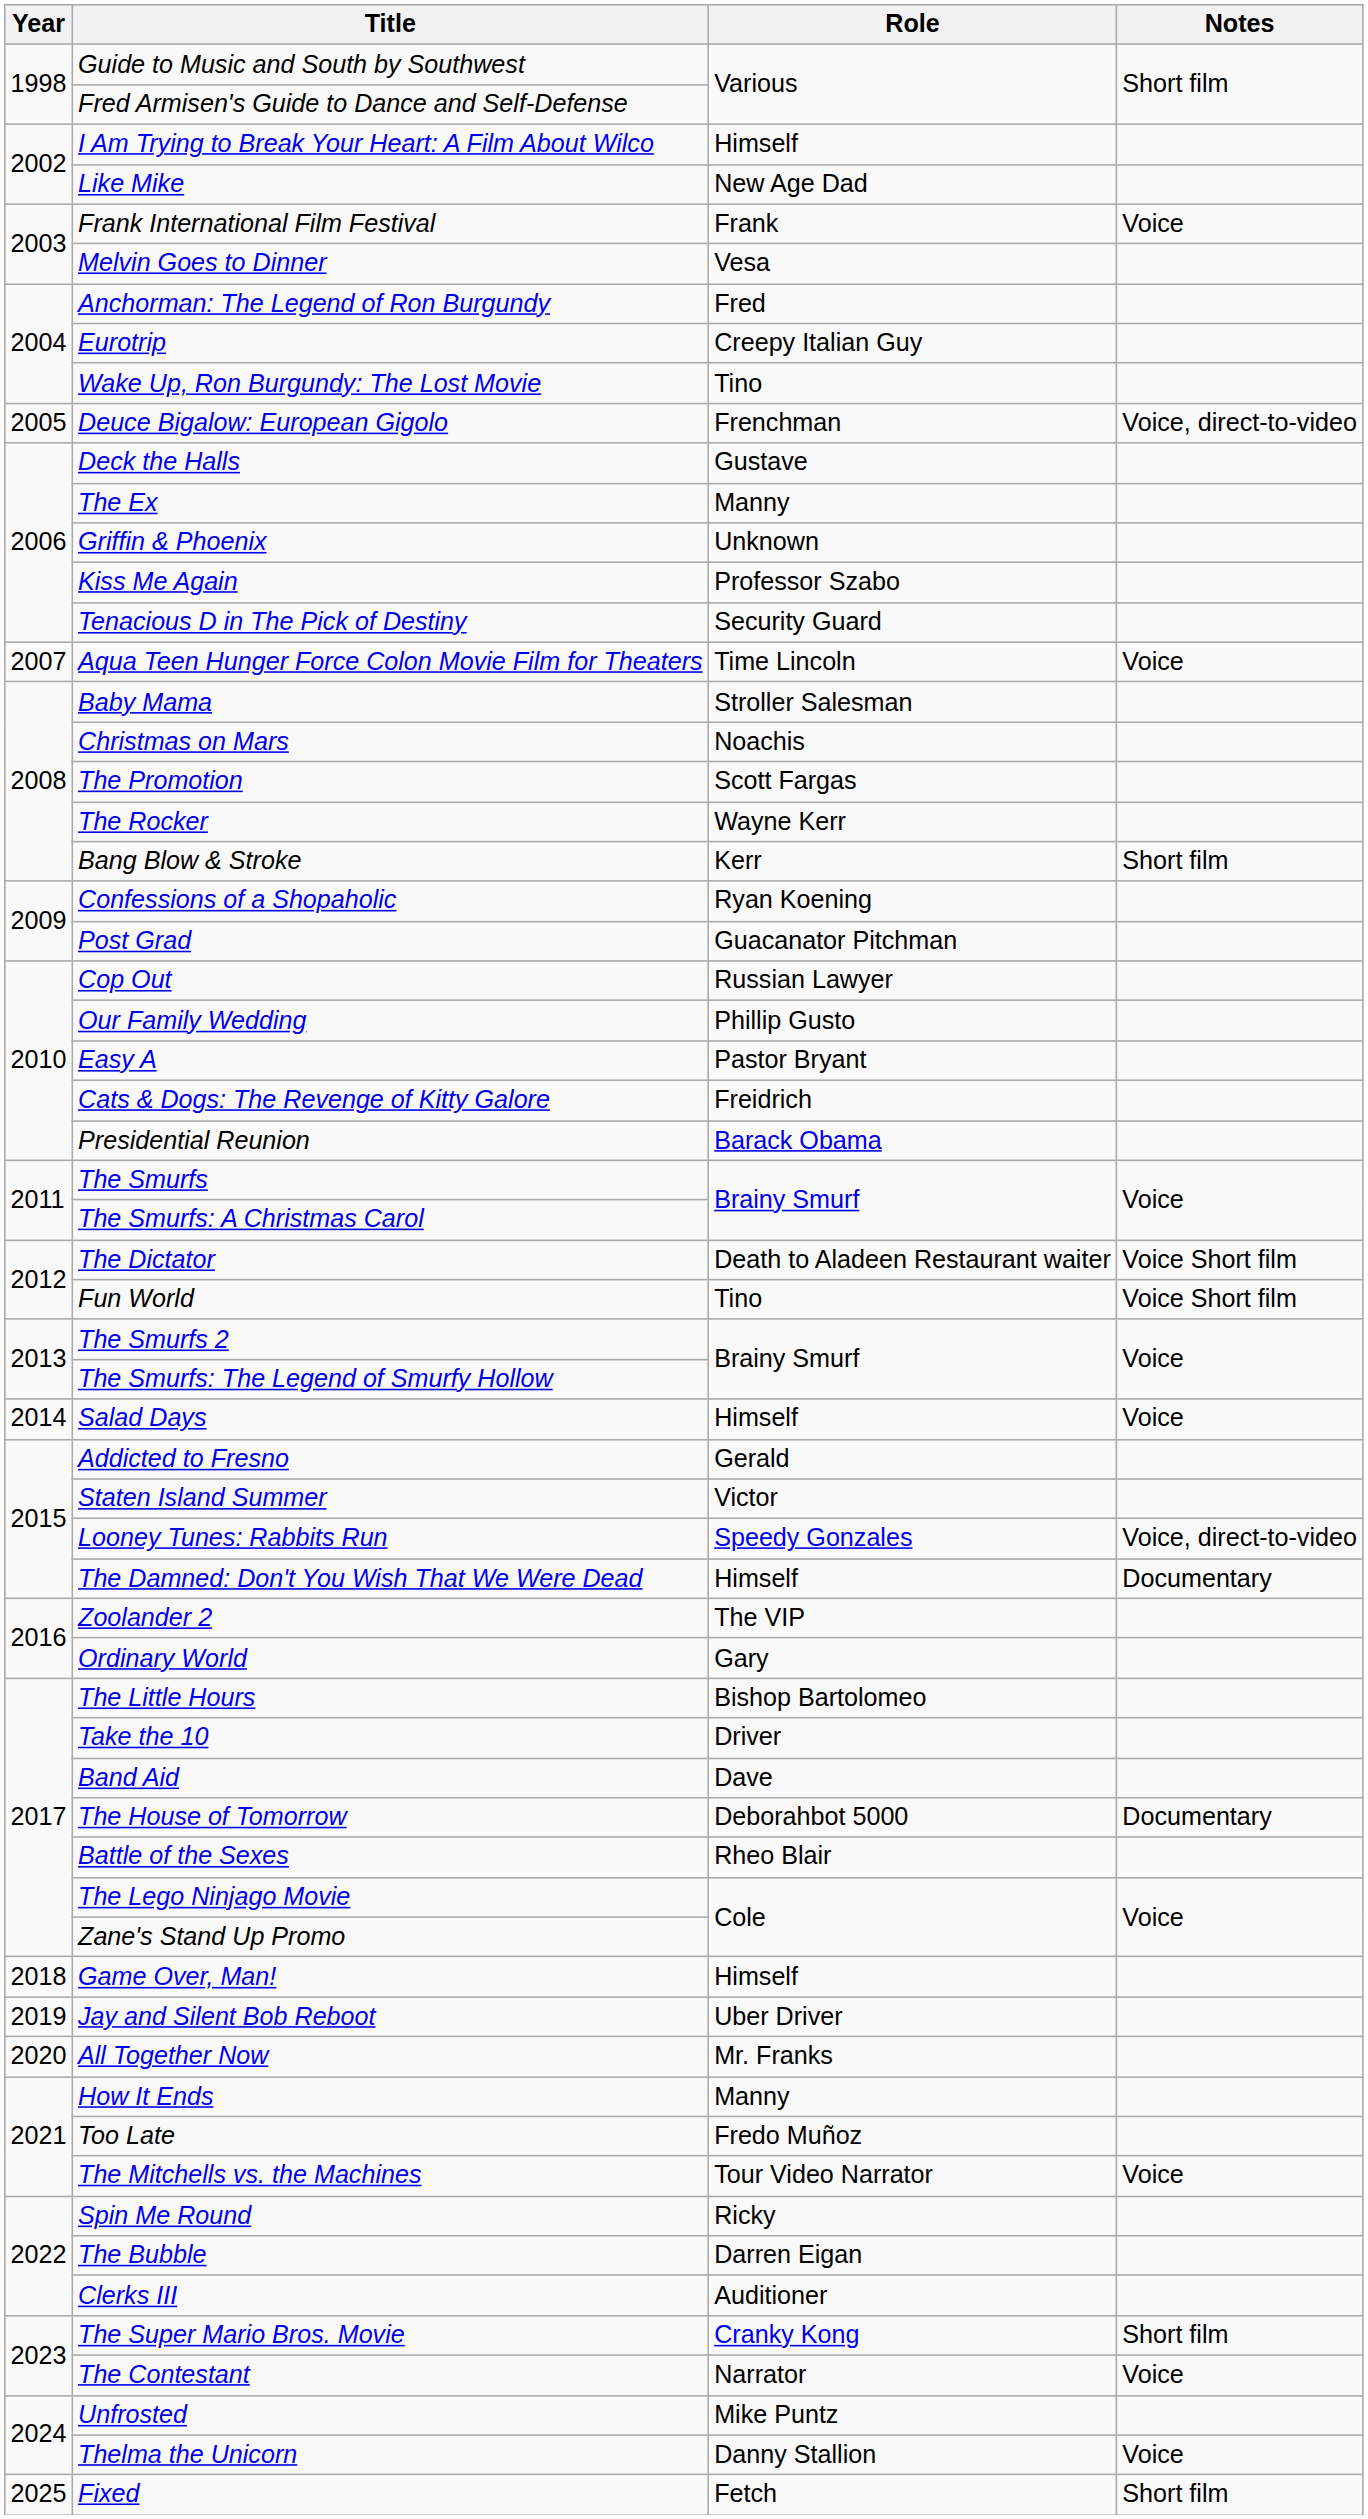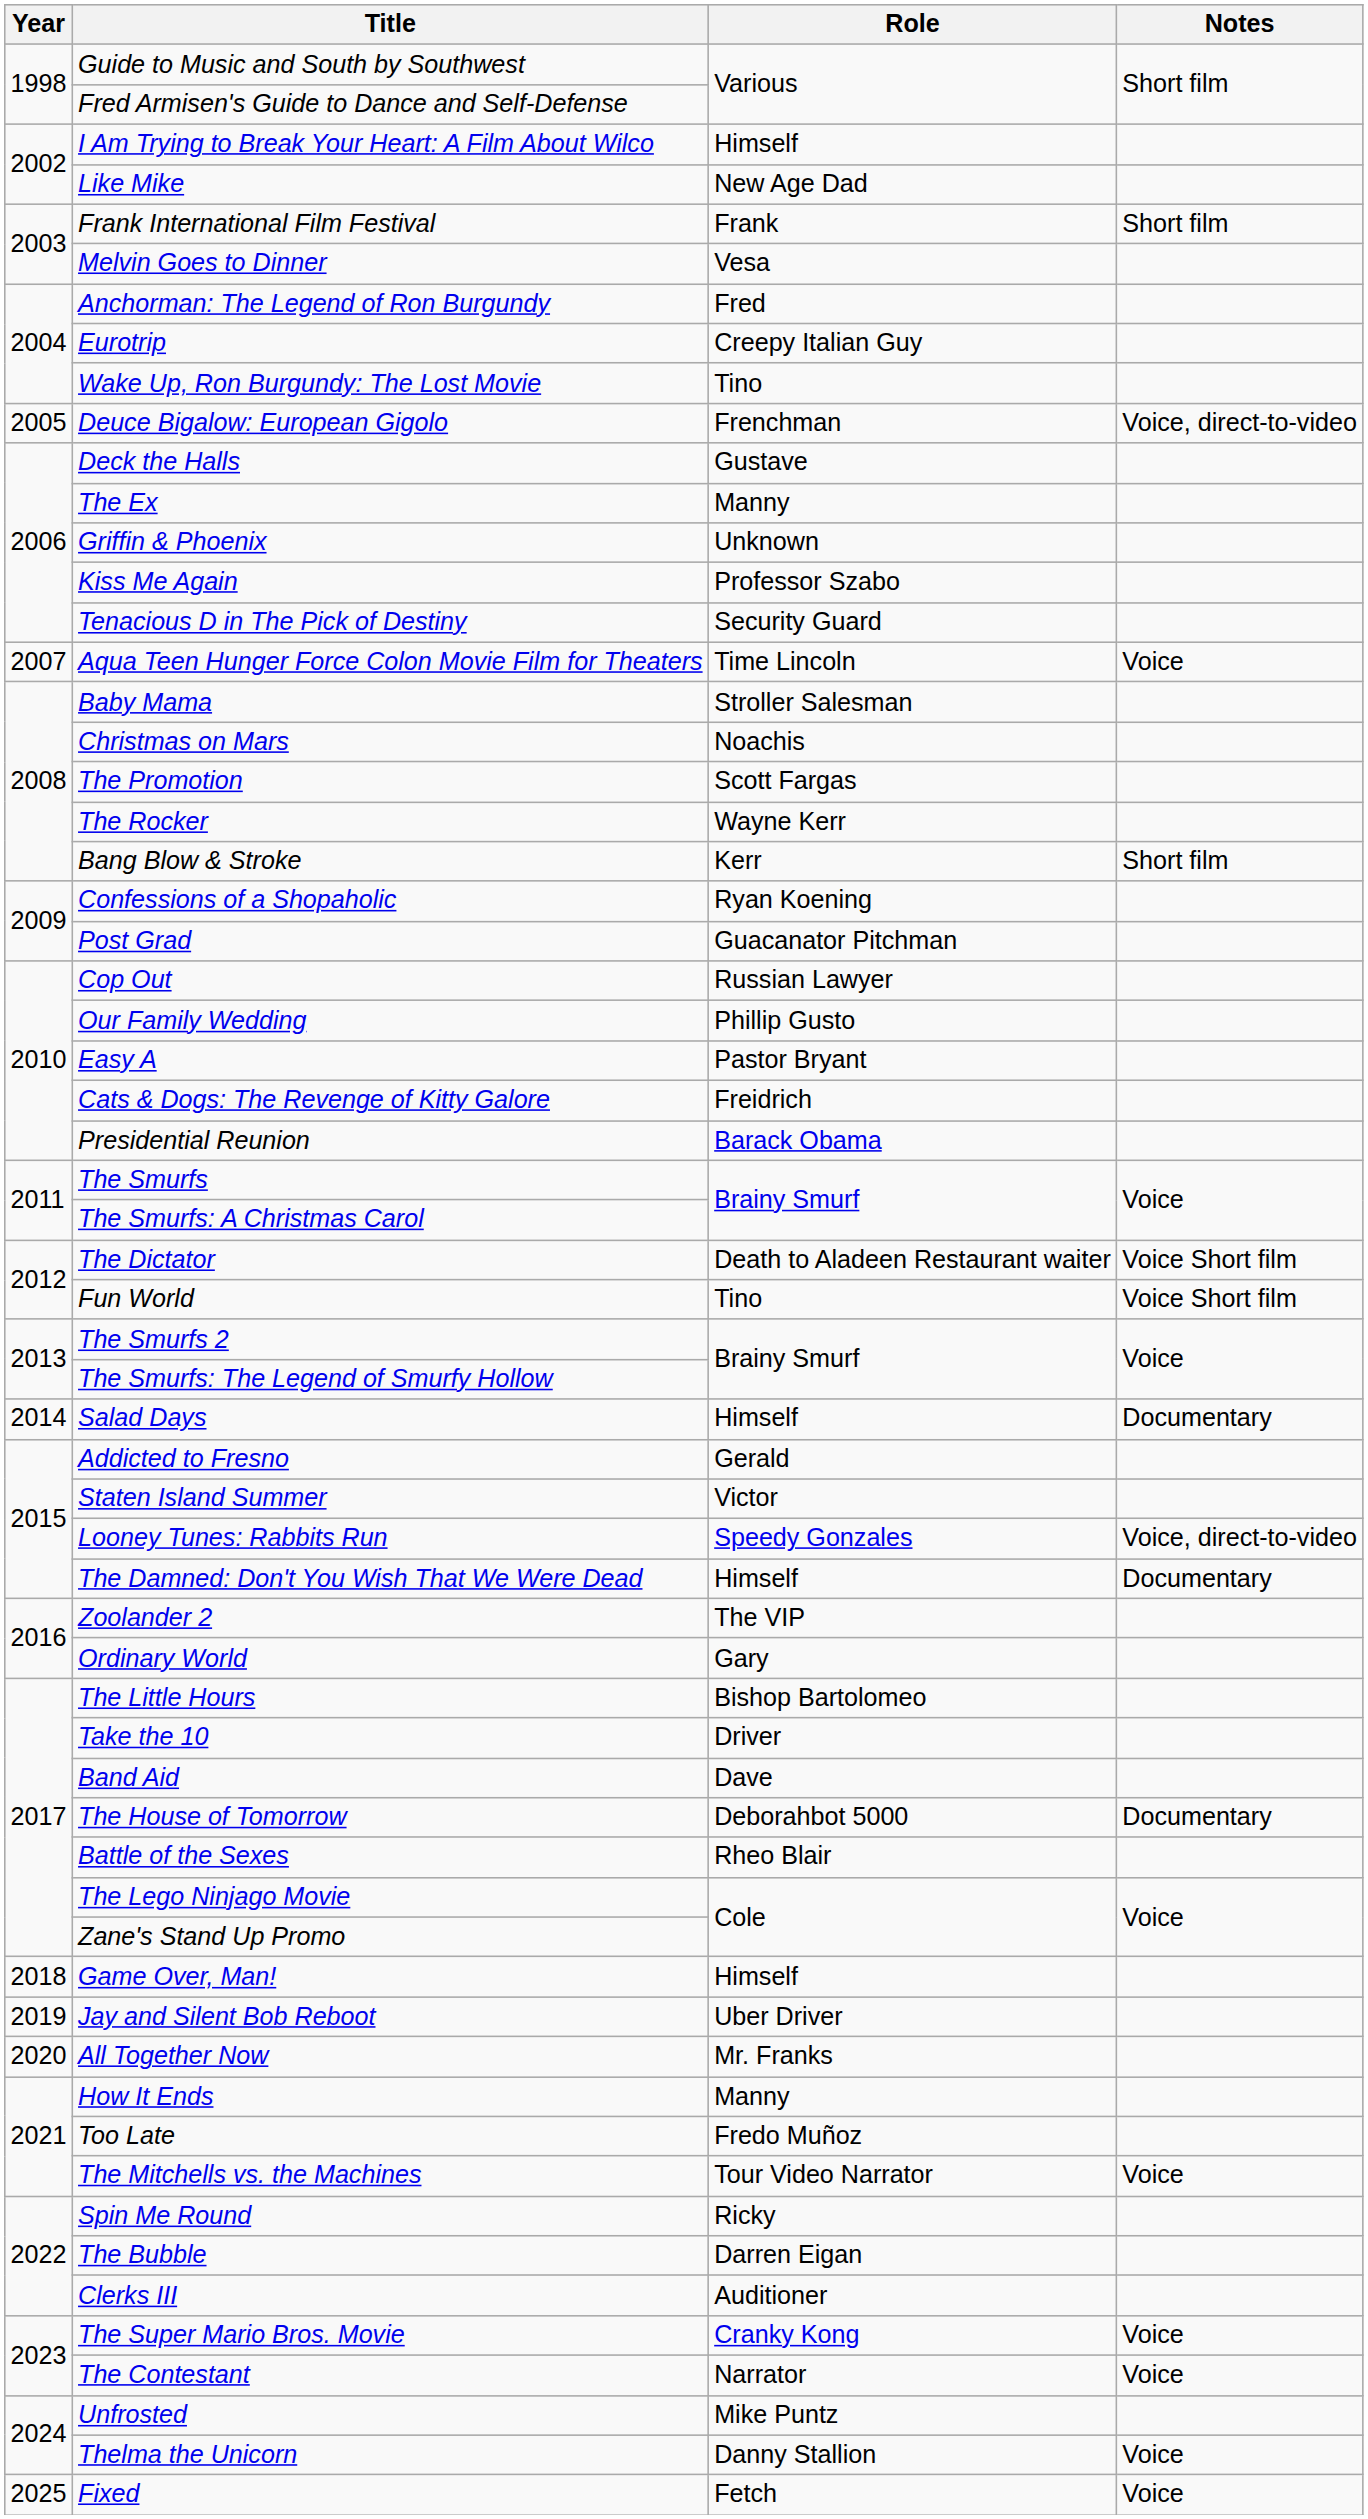Frank International Film Festival | Notes: Voice -> Short film
Salad Days | Notes: Voice -> Documentary
The Super Mario Bros. Movie | Notes: Short film -> Voice
Fixed | Notes: Short film -> Voice
